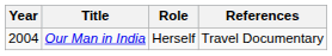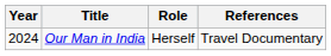Our Man in India | Year: 2004 -> 2024
